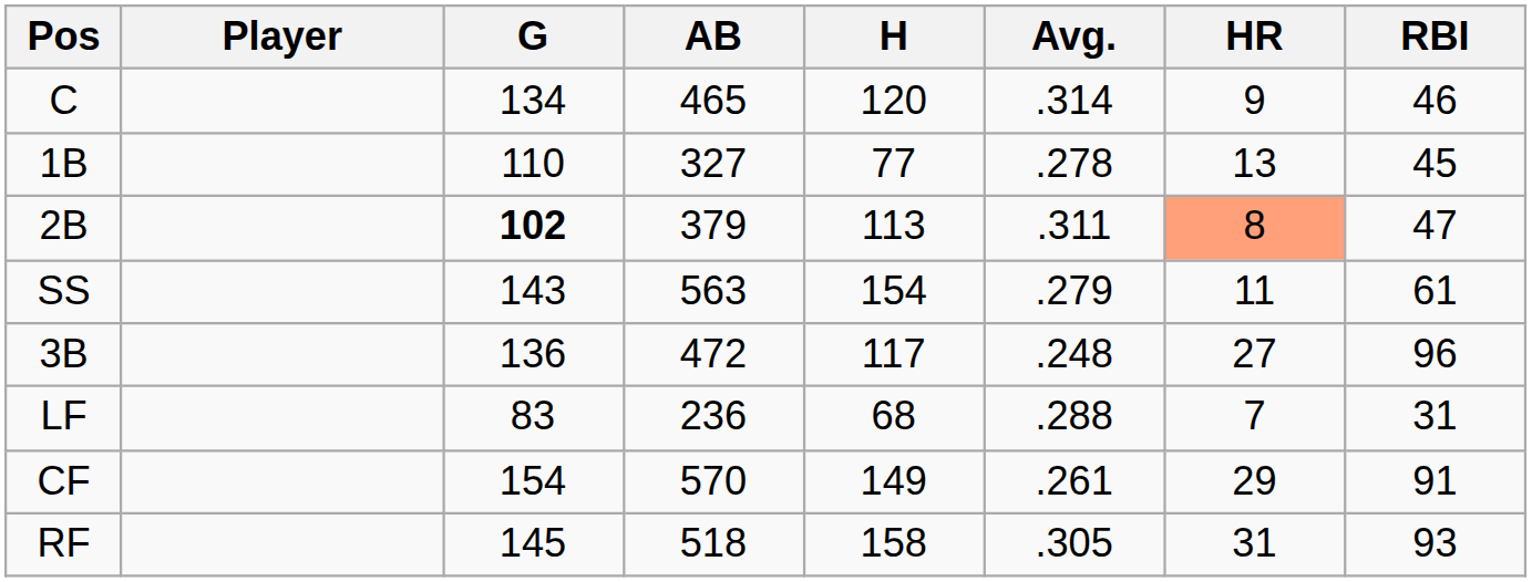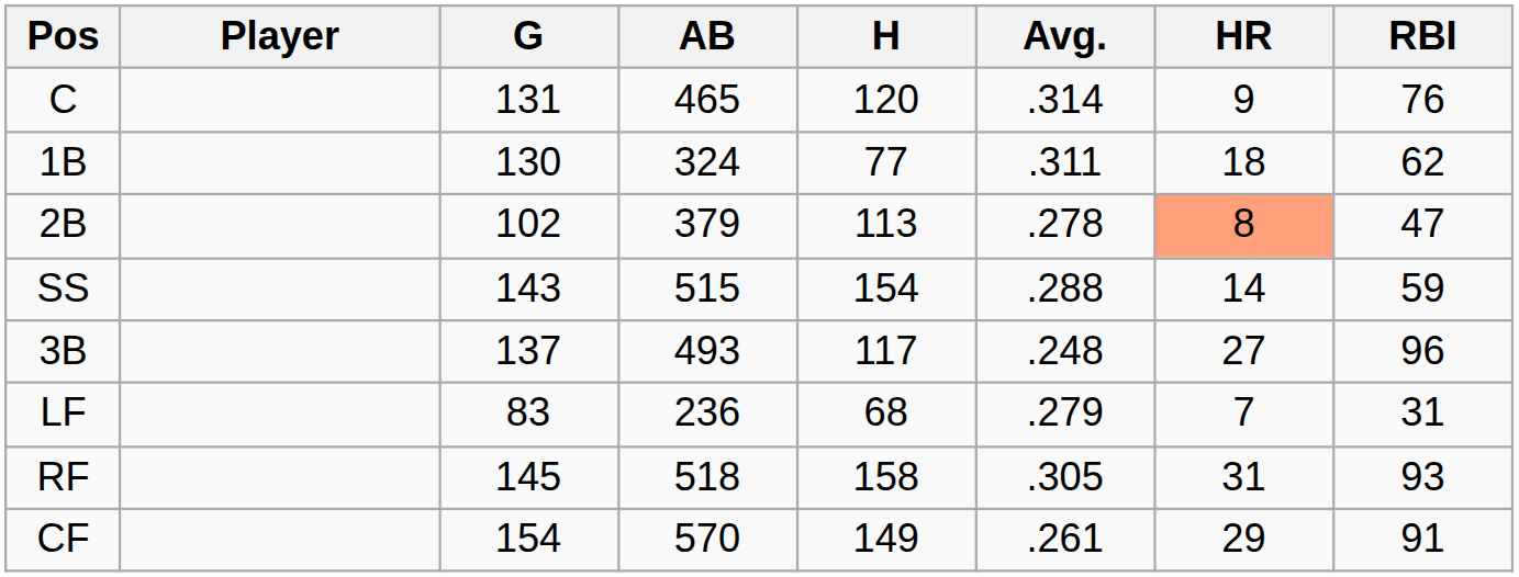C | G: 134 -> 131
C | RBI: 46 -> 76
1B | G: 110 -> 130
1B | AB: 327 -> 324
1B | Avg.: .278 -> .311
1B | HR: 13 -> 18
1B | RBI: 45 -> 62
2B | G: bold -> normal
2B | Avg.: .311 -> .278
SS | AB: 563 -> 515
SS | Avg.: .279 -> .288
SS | HR: 11 -> 14
SS | RBI: 61 -> 59
3B | G: 136 -> 137
3B | AB: 472 -> 493
LF | Avg.: .288 -> .279
rows swapped: CF <-> RF
